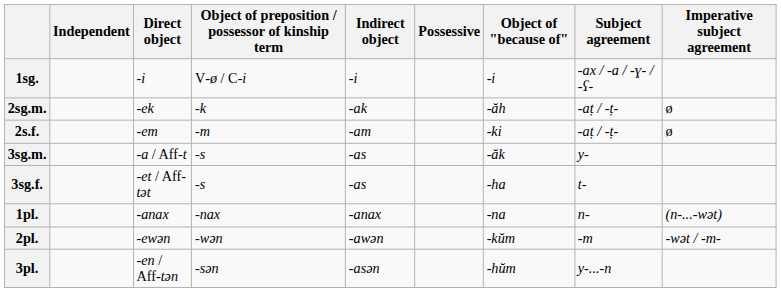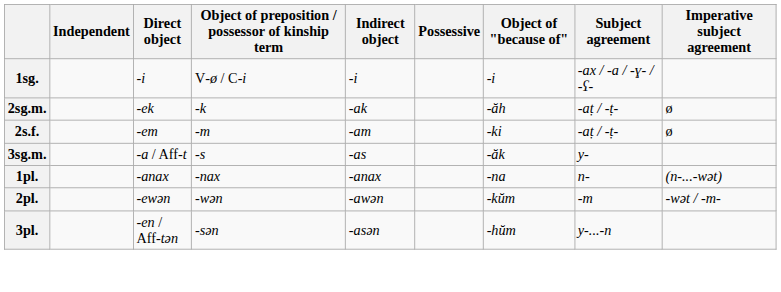- row: 3sg.f. | -et / Aff-tət | -s | -as | -ha | t-
